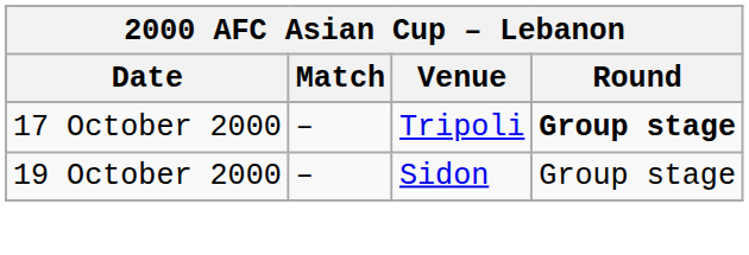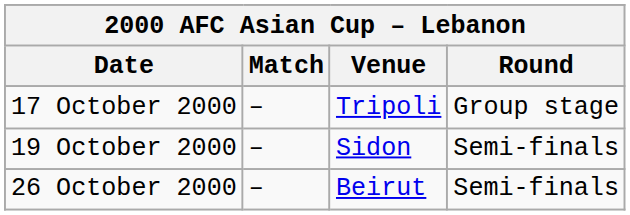17 October 2000 | Round: bold -> normal
19 October 2000 | Round: Group stage -> Semi-finals
+ row: 26 October 2000 | – | Beirut | Semi-finals
